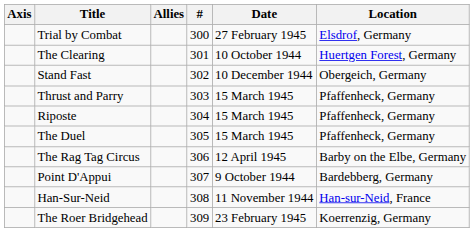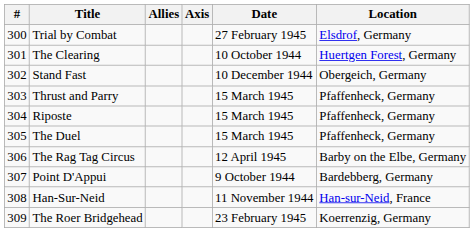columns swapped: # <-> Axis
